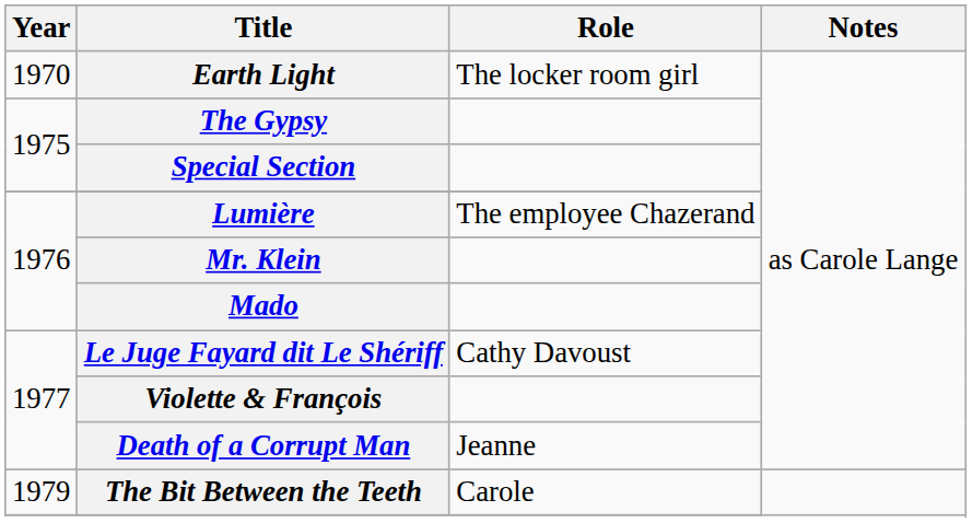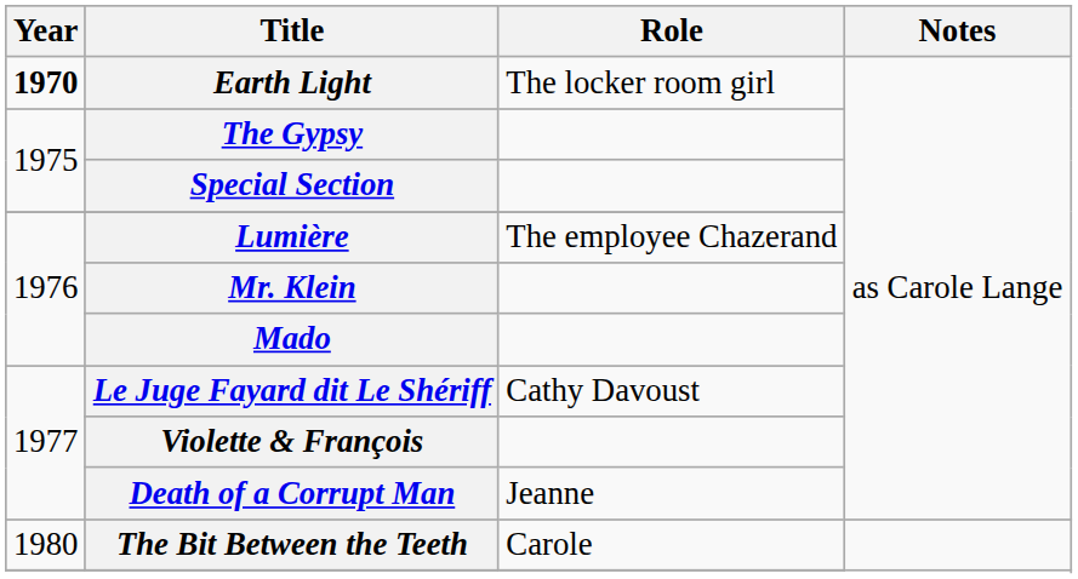Earth Light | Year: normal -> bold
The Bit Between the Teeth | Year: 1979 -> 1980
